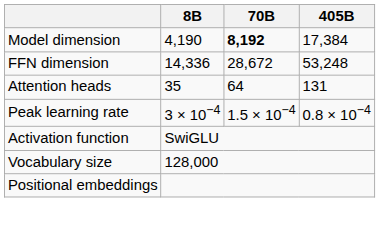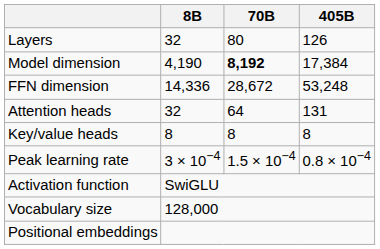+ row: Layers | 32 | 80 | 126
Attention heads | 8B: 35 -> 32
+ row: Key/value heads | 8 | 8 | 8
